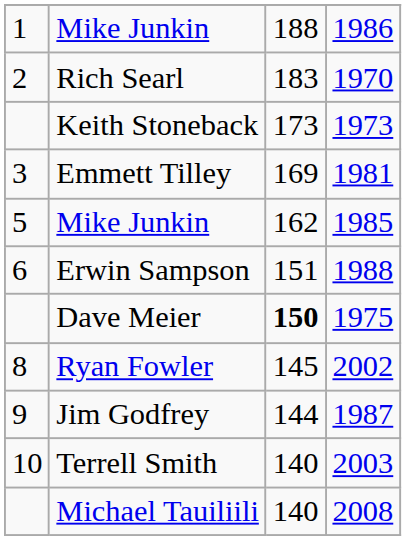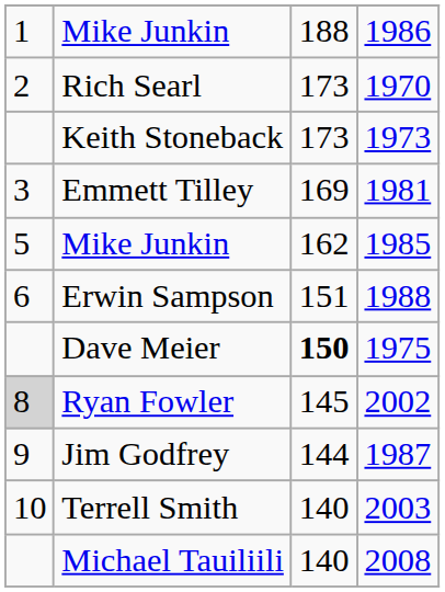Rich Searl | column 3: 183 -> 173
Ryan Fowler | column 1: no background -> lightgrey background
